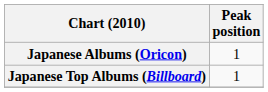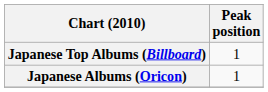rows swapped: Japanese Albums (Oricon) <-> Japanese Top Albums (Billboard)
